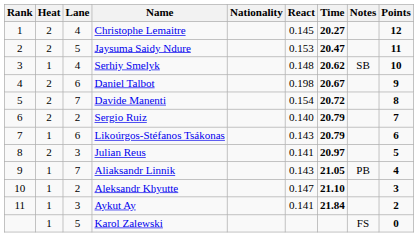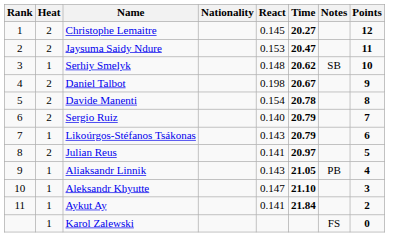- column: Lane | 4 | 5 | 4 | 6 | 7 | 2 | 6 | 3 | 7 | 2 | 3 | 5
Davide Manenti | Time: 20.72 -> 20.78
